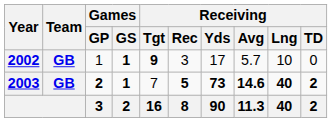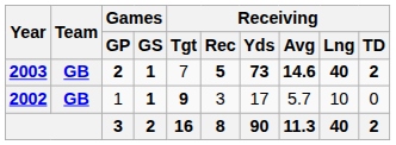rows swapped: 2002 <-> 2003
